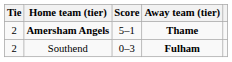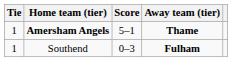Amersham Angels | Tie: 2 -> 1
Southend | Tie: 2 -> 1
